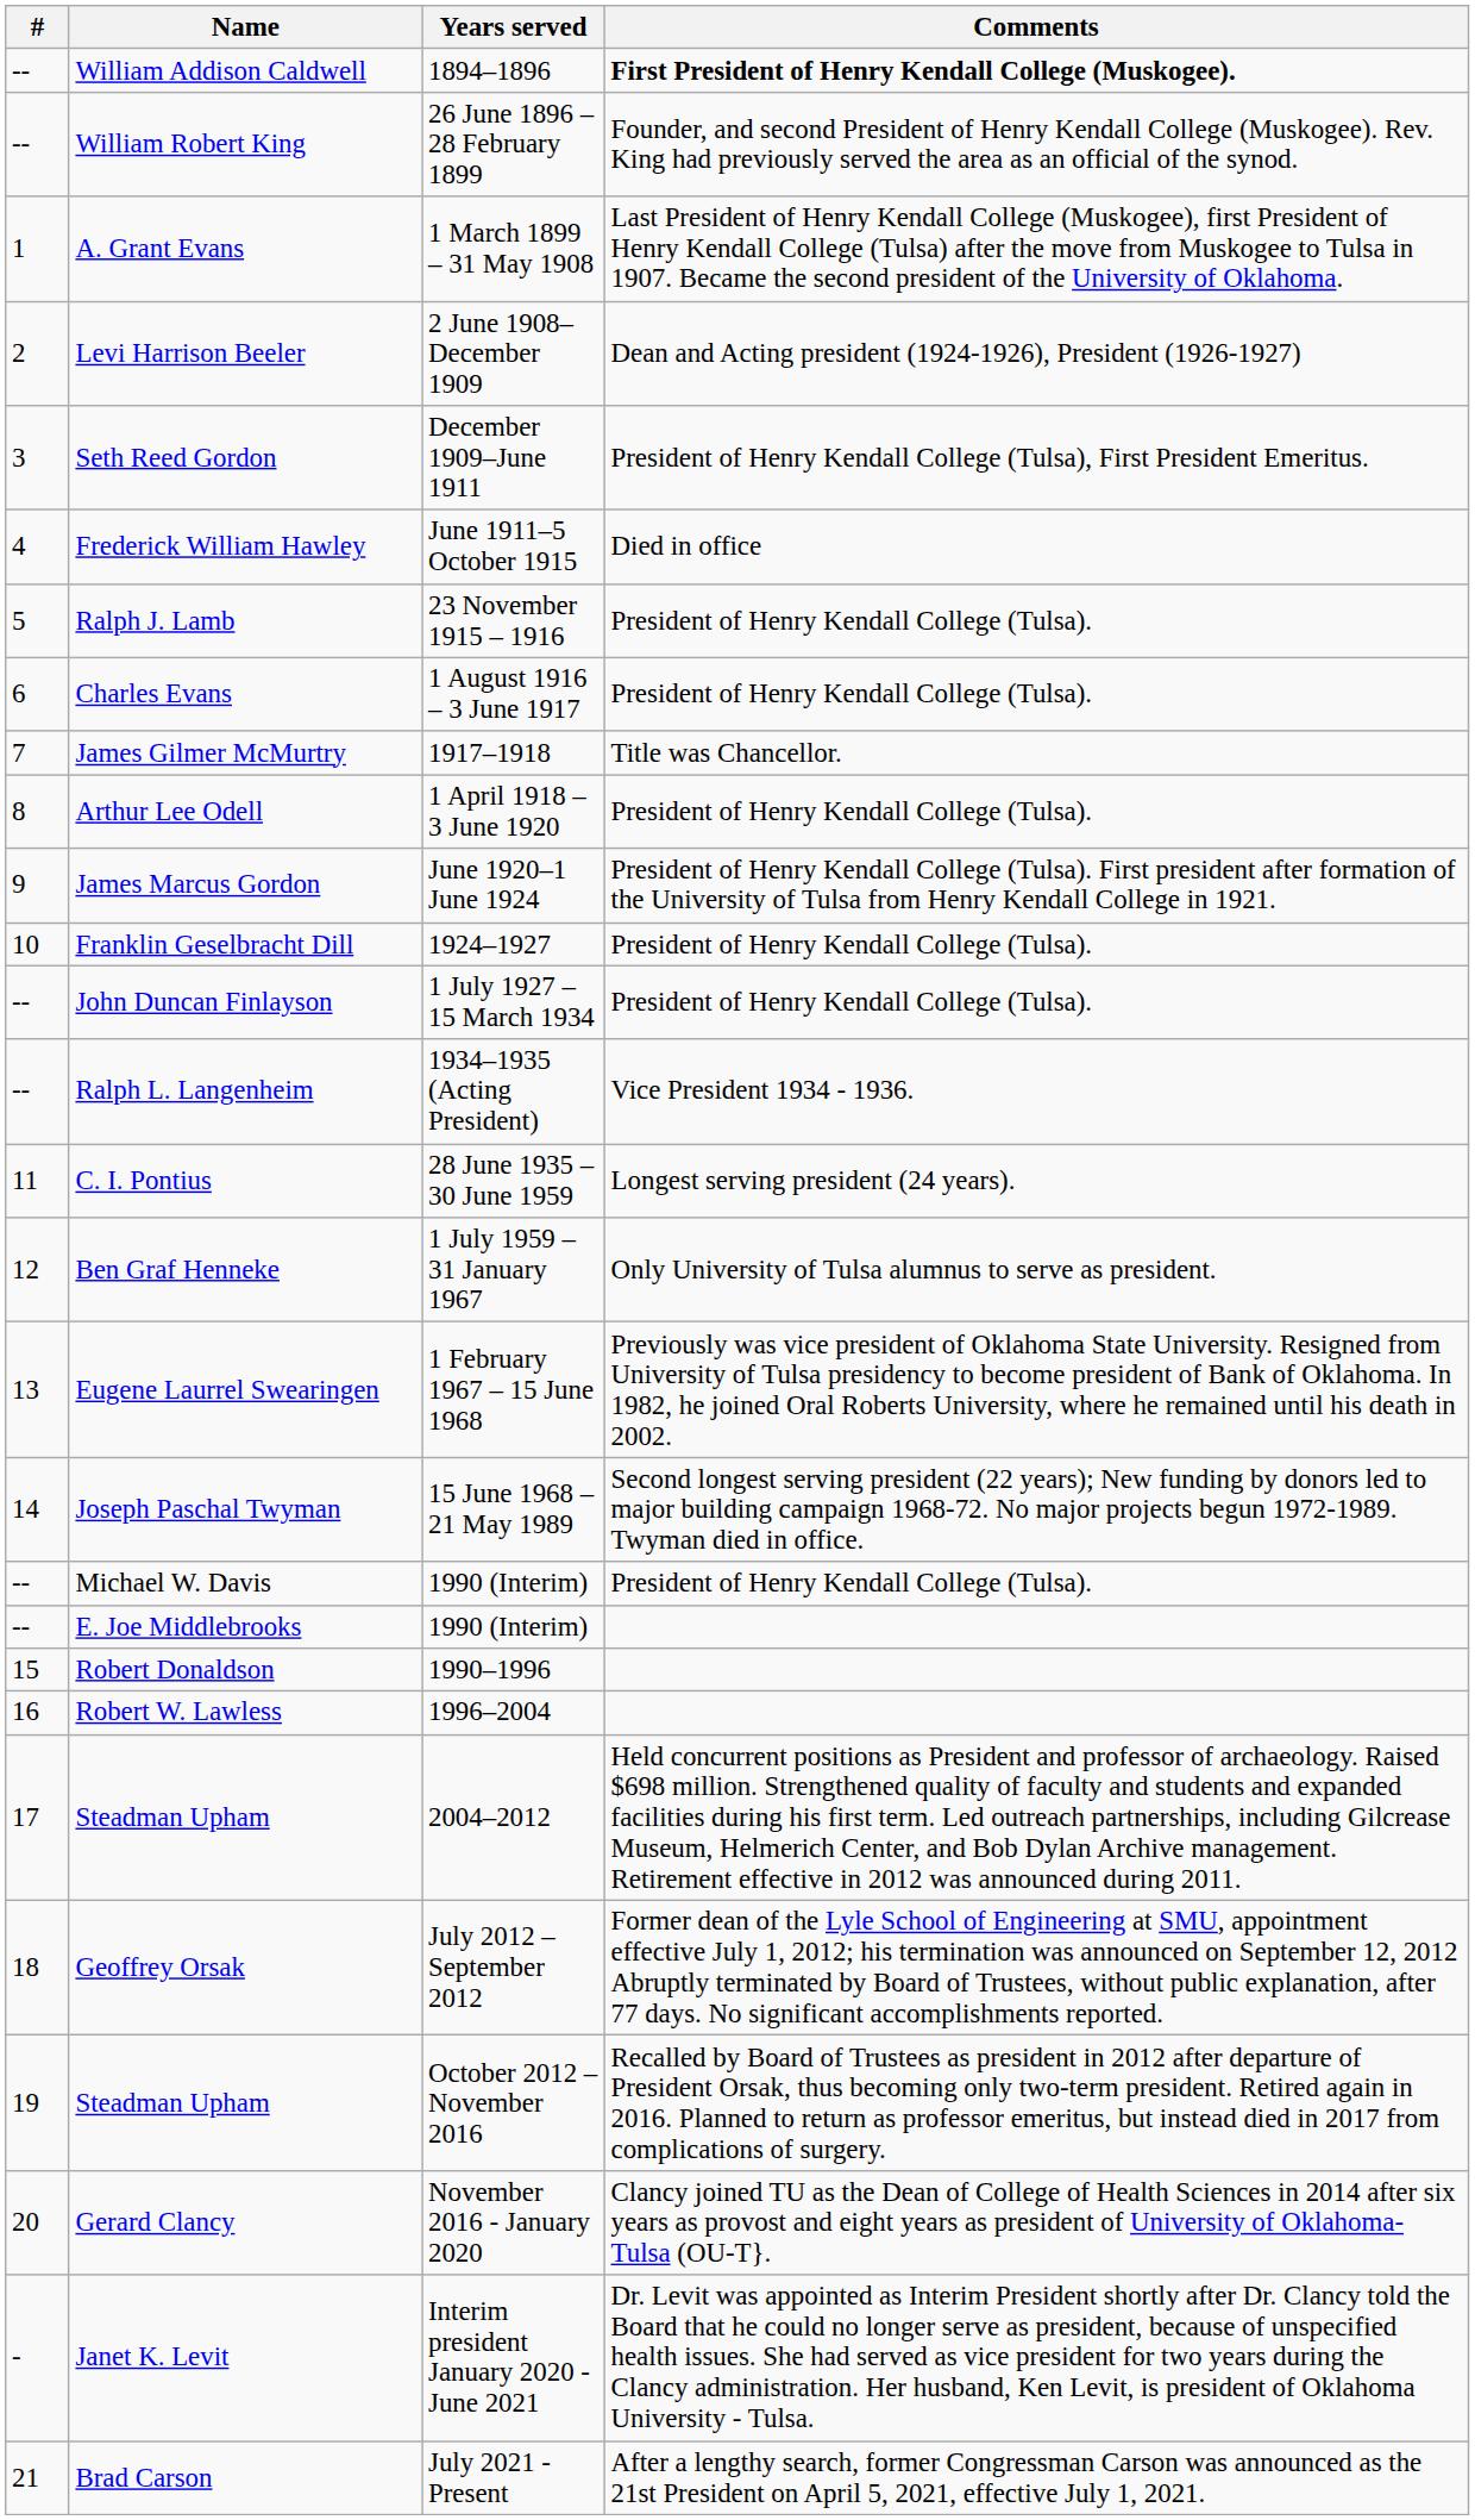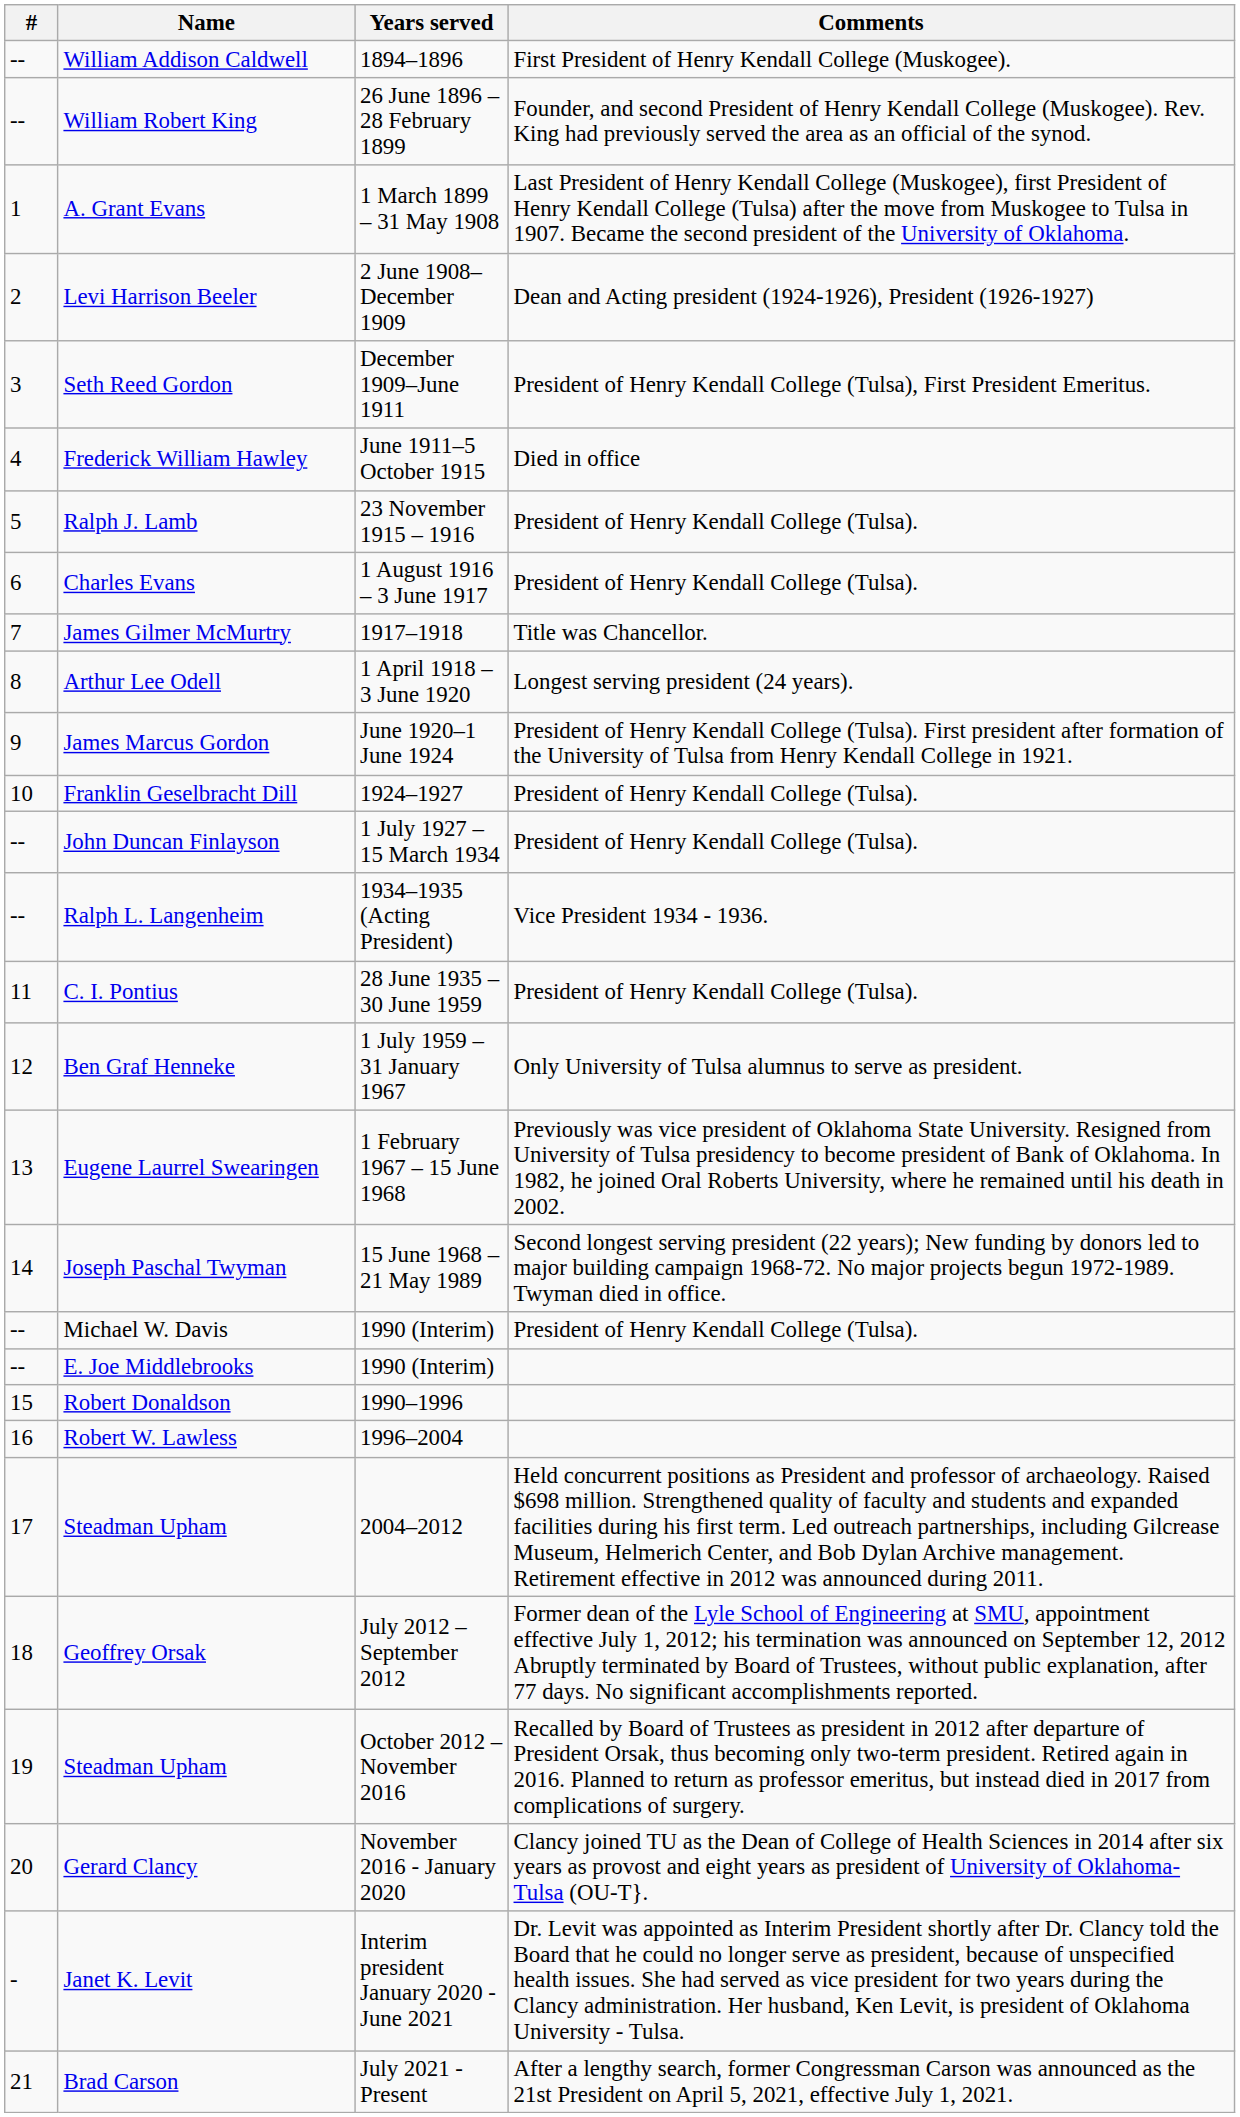William Addison Caldwell | Comments: bold -> normal
Arthur Lee Odell | Comments: President of Henry Kendall College (Tulsa). -> Longest serving president (24 years).
C. I. Pontius | Comments: Longest serving president (24 years). -> President of Henry Kendall College (Tulsa).
